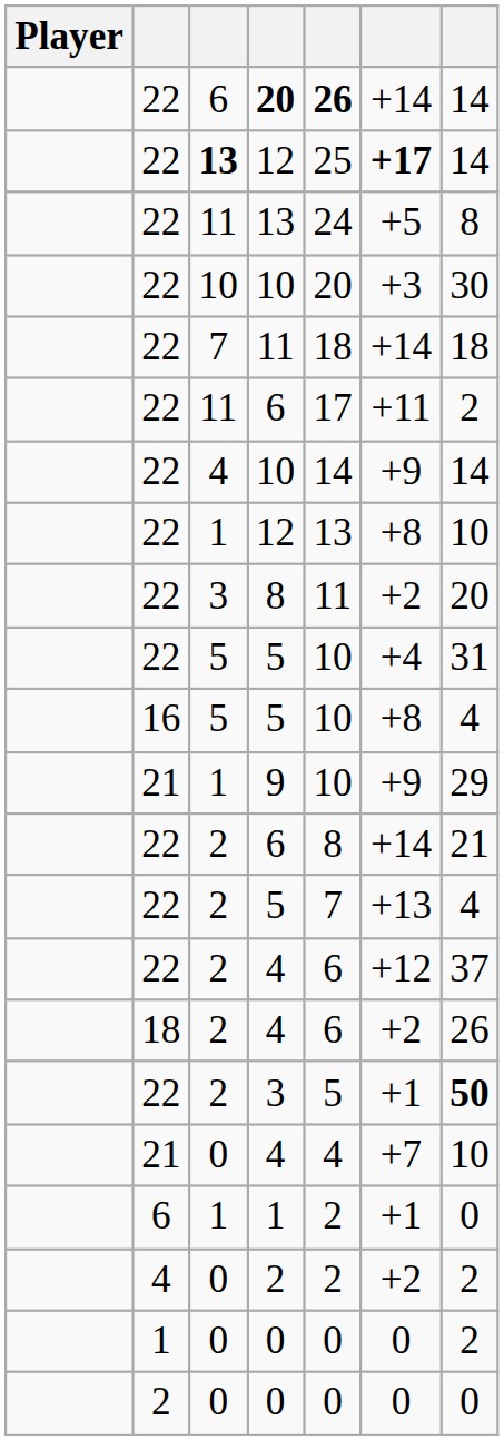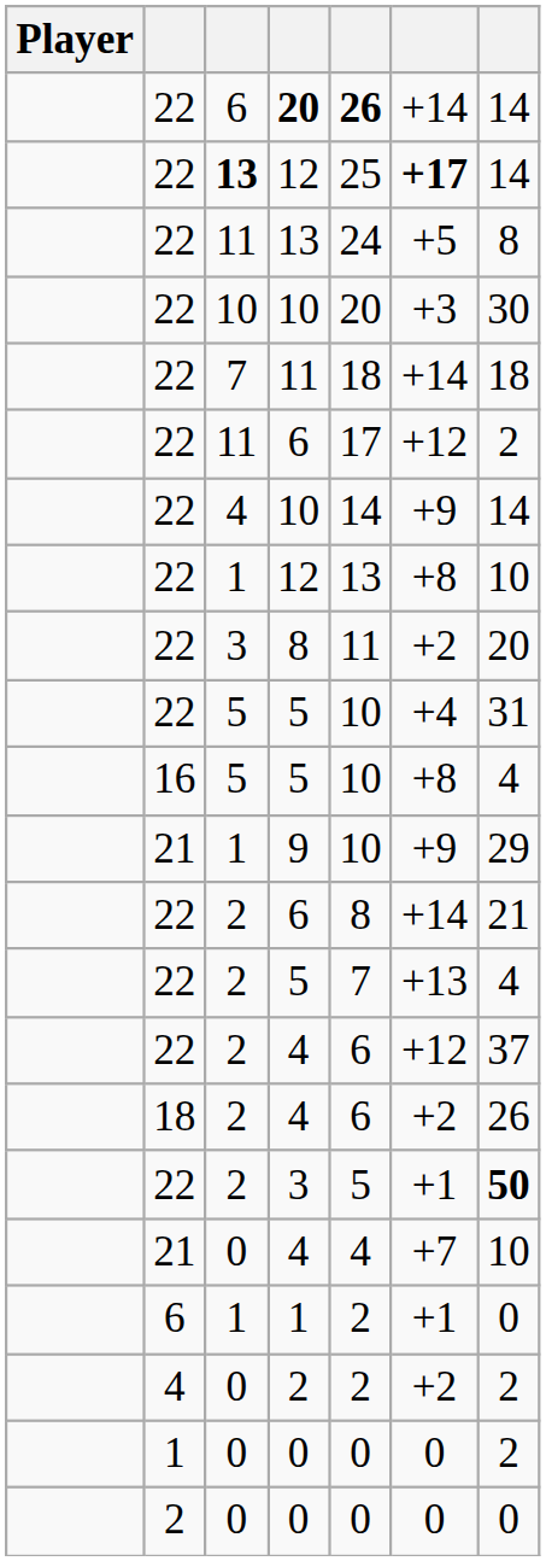11 / 6 | column 6: +11 -> +12
